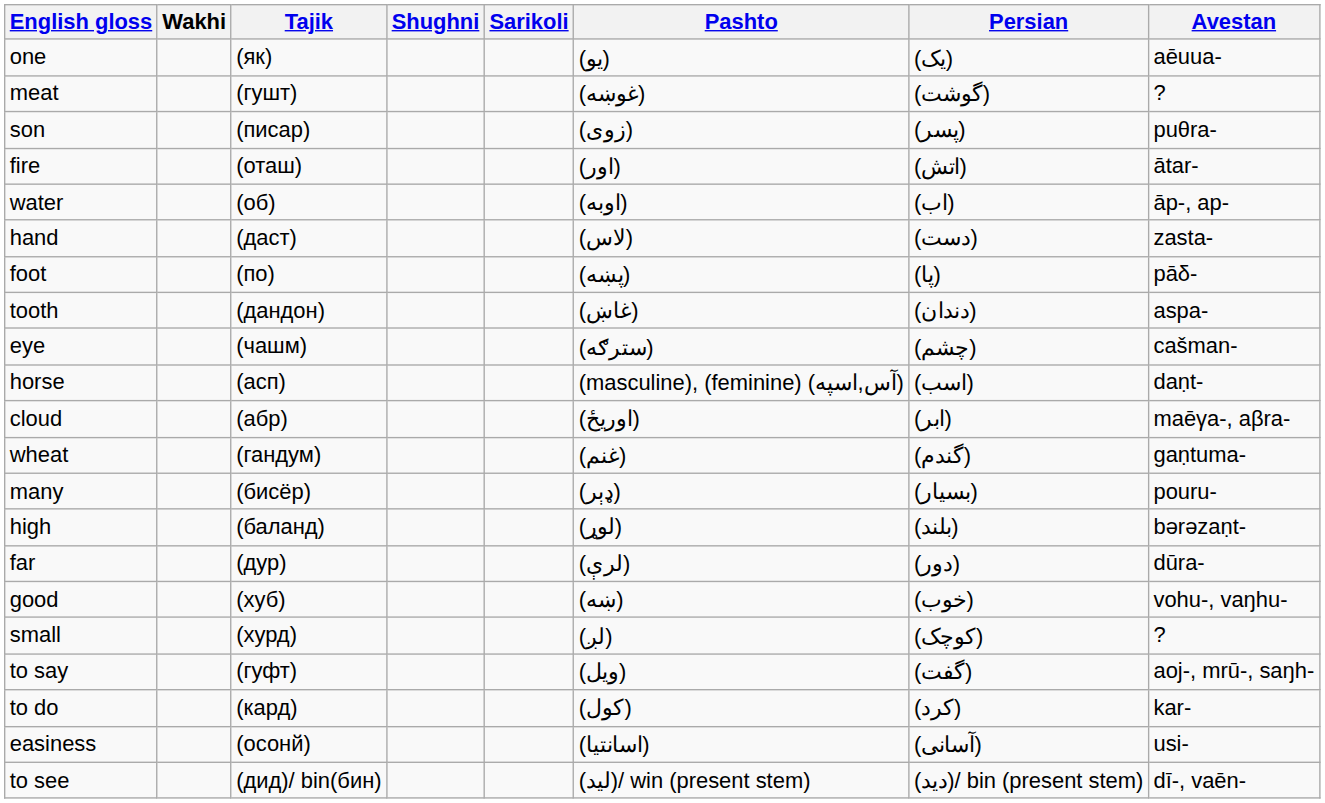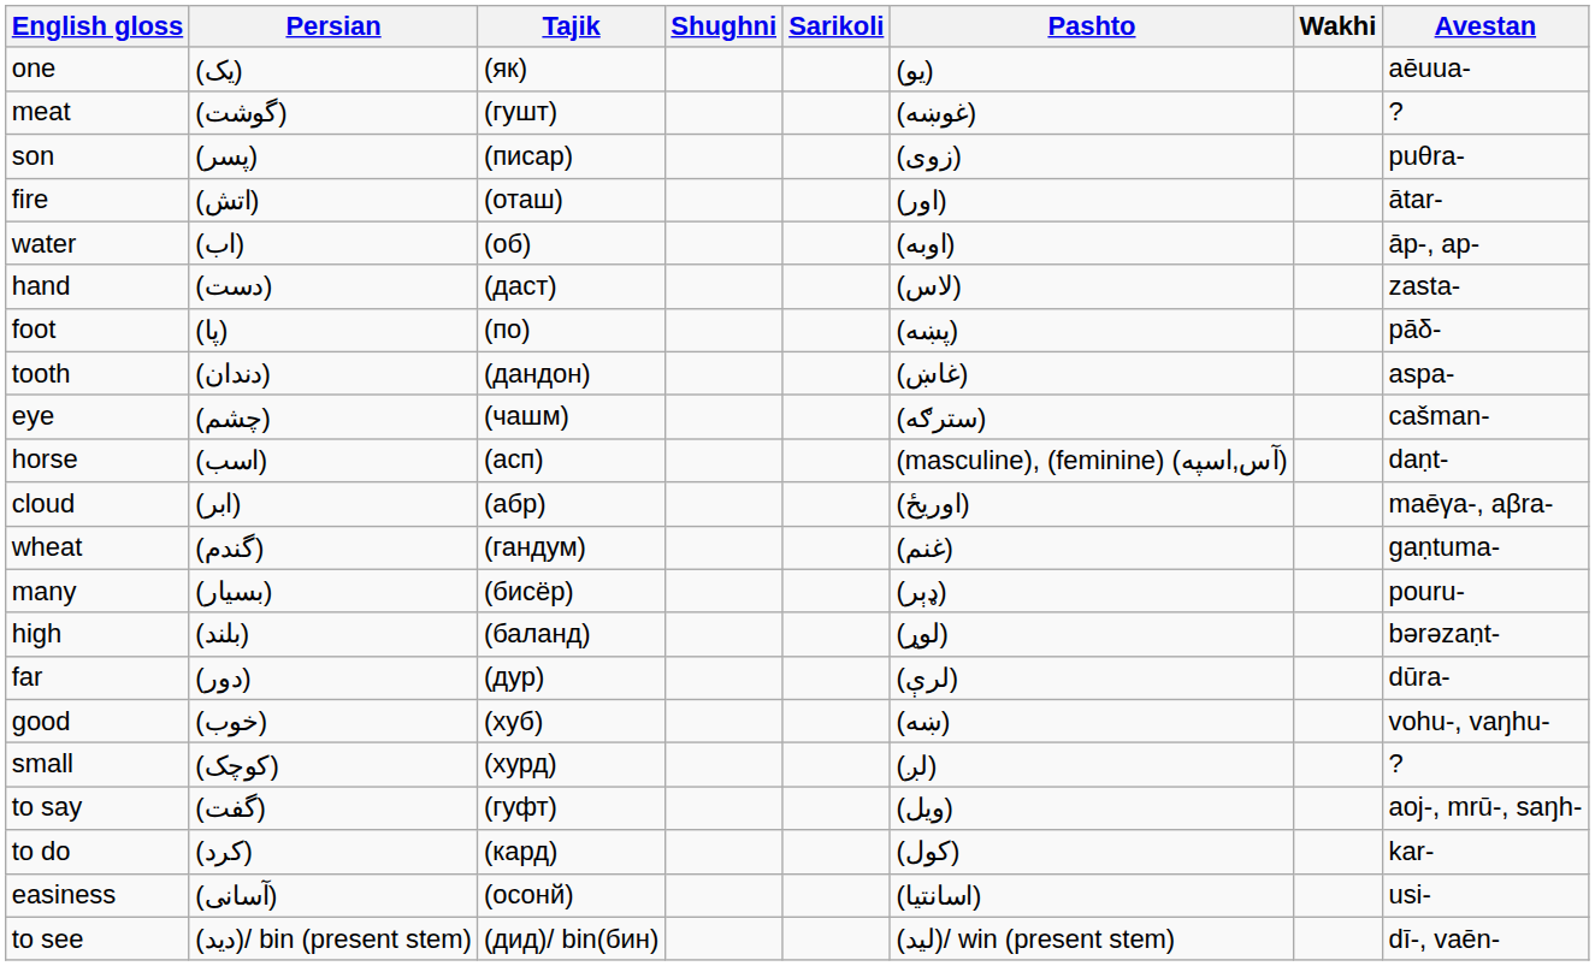columns swapped: Persian <-> Wakhi
